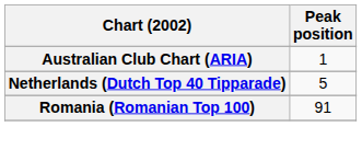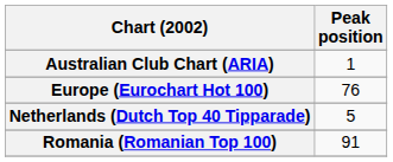+ row: Europe (Eurochart Hot 100) | 76
